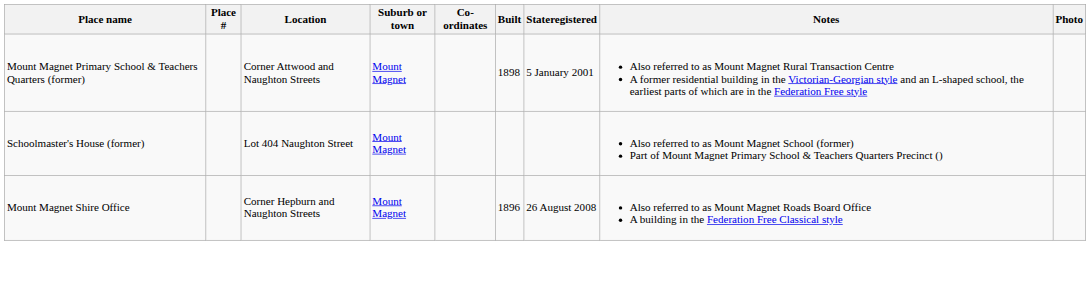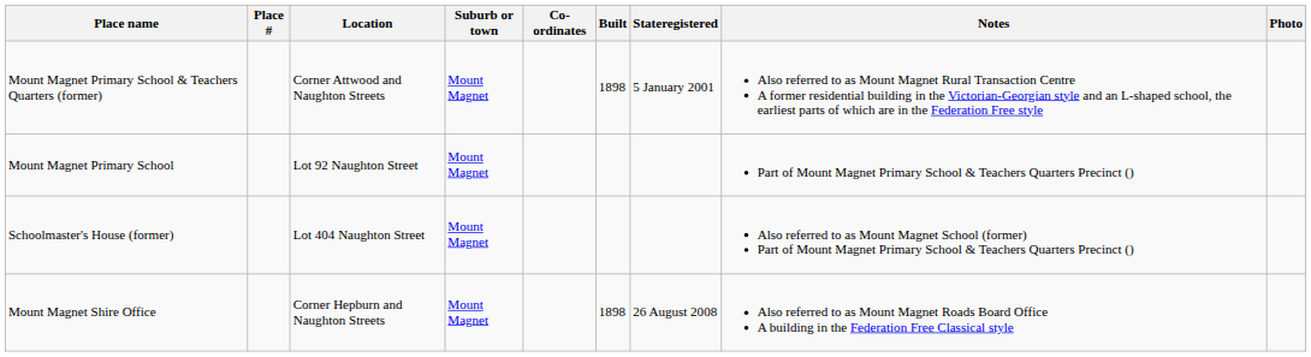+ row: Mount Magnet Primary School | Lot 92 Naughton Street | Mount Magnet | Part of Mount Magnet Primary School & Teachers Quarters Precinct ()
Mount Magnet Shire Office | Built: 1896 -> 1898
